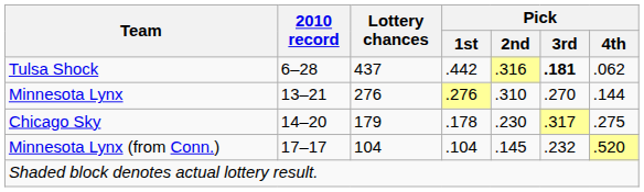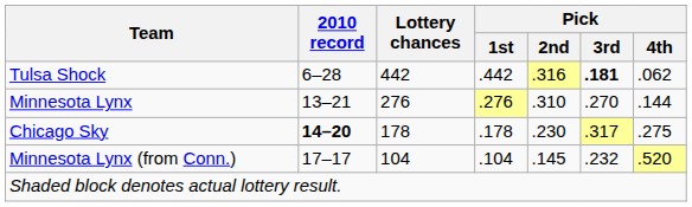Tulsa Shock | Lottery chances: 437 -> 442
Chicago Sky | 2010 record: normal -> bold
Chicago Sky | Lottery chances: 179 -> 178
